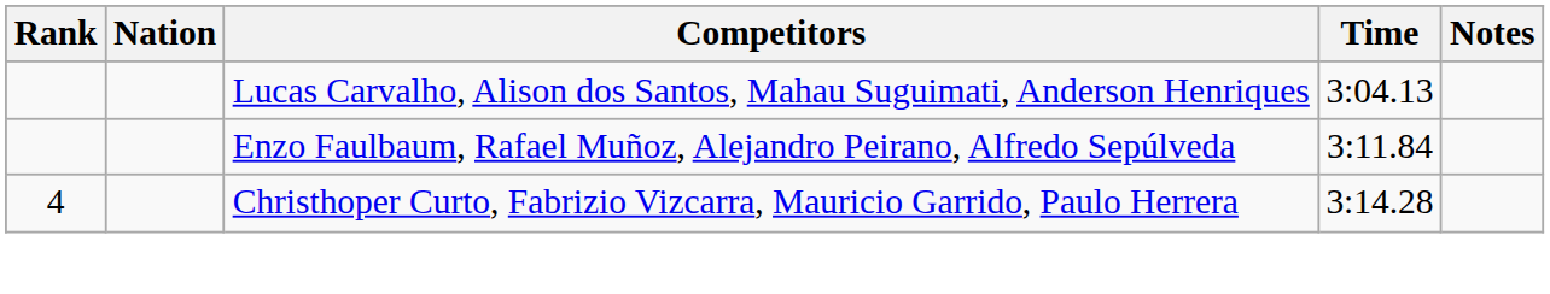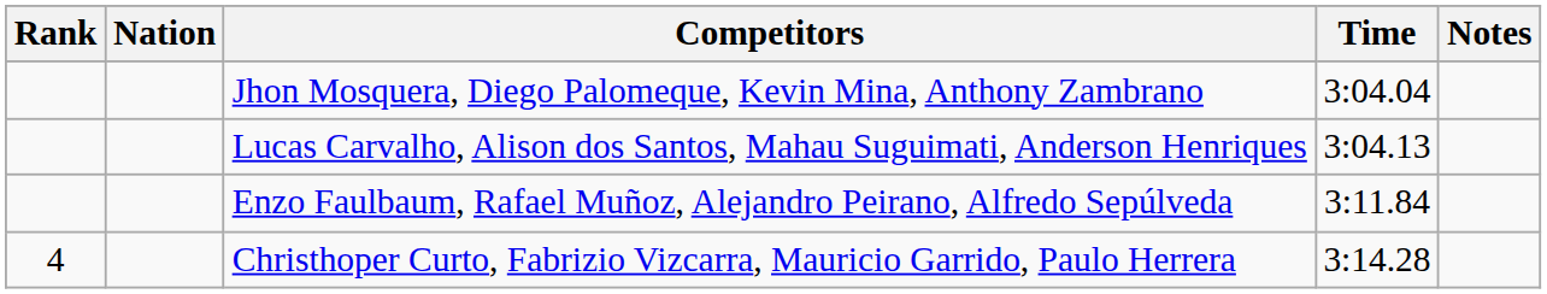+ row: Jhon Mosquera, Diego Palomeque, Kevin Mina, Anthony Zambrano | 3:04.04
